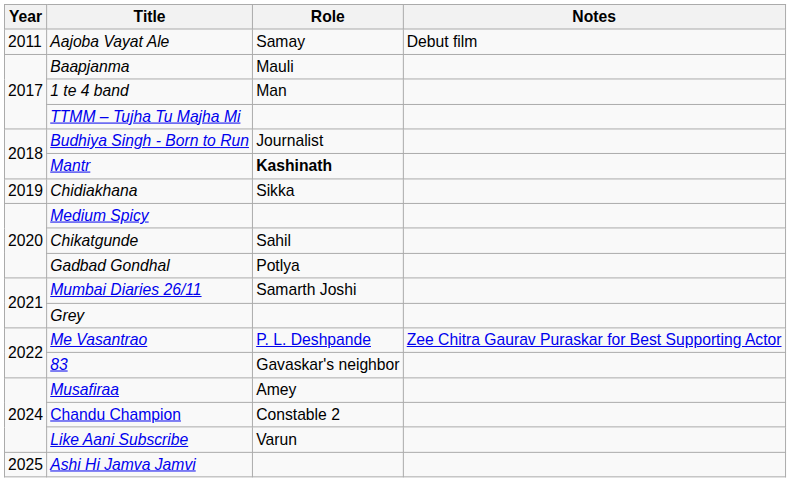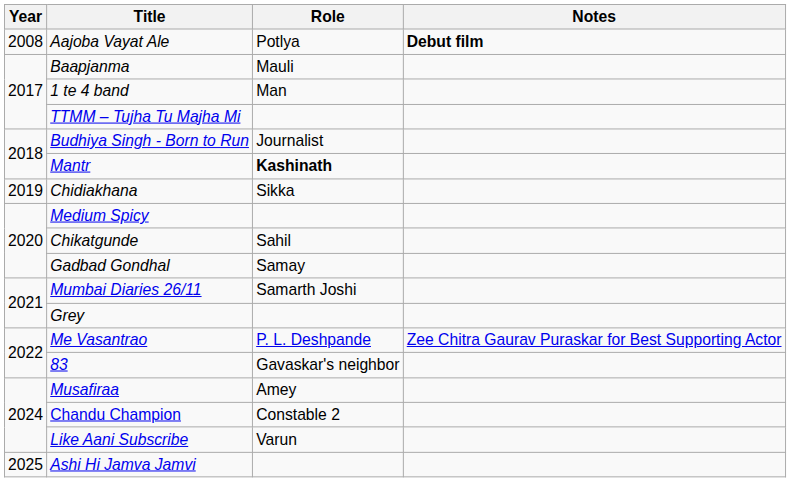Aajoba Vayat Ale | Year: 2011 -> 2008
Aajoba Vayat Ale | Role: Samay -> Potlya
Aajoba Vayat Ale | Notes: normal -> bold
Gadbad Gondhal | Role: Potlya -> Samay
